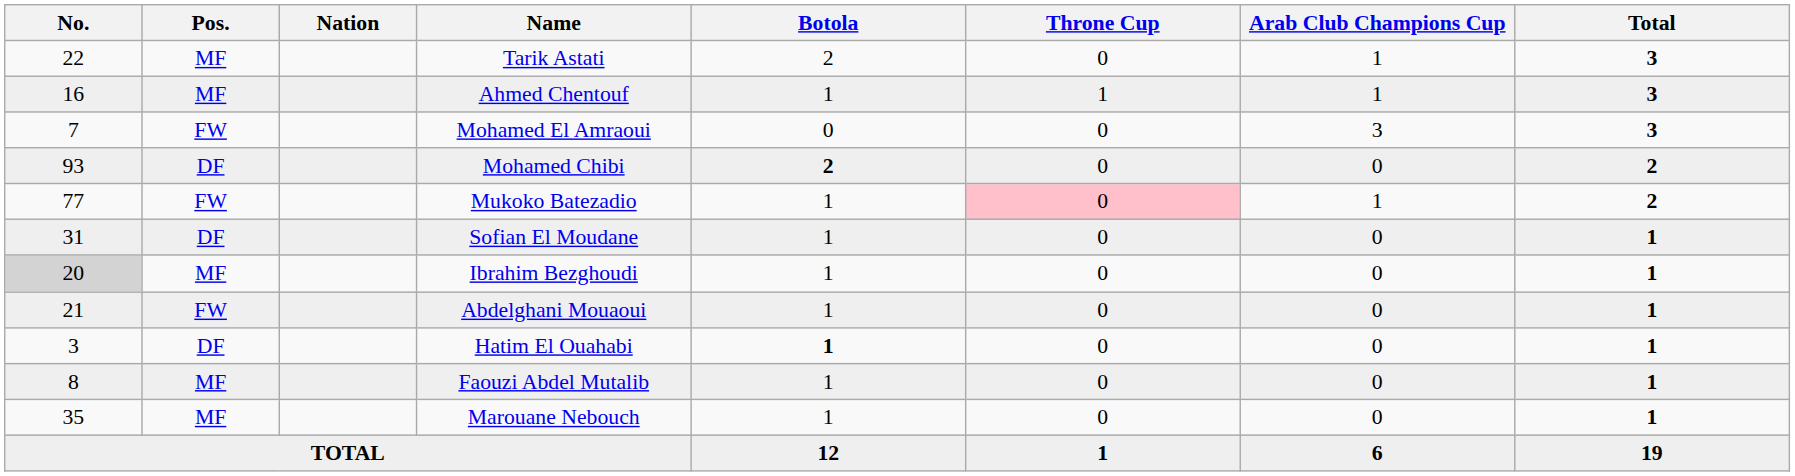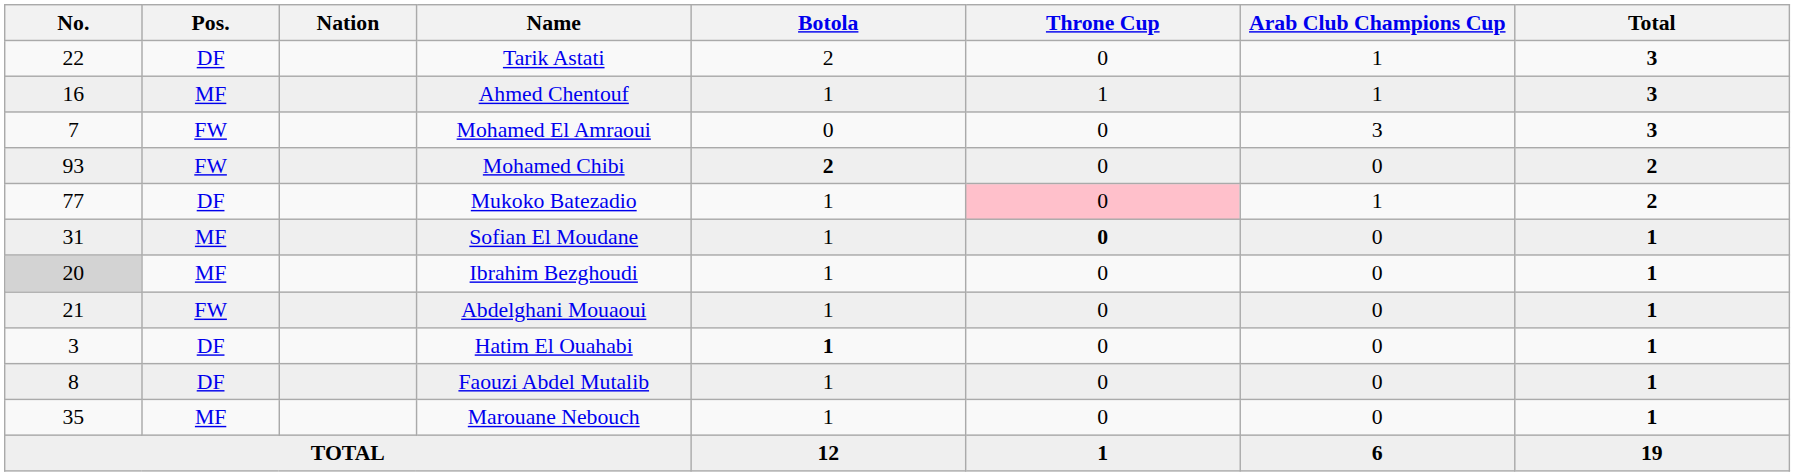Tarik Astati | Pos.: MF -> DF
Mohamed Chibi | Pos.: DF -> FW
Mukoko Batezadio | Pos.: FW -> DF
Sofian El Moudane | Pos.: DF -> MF
Sofian El Moudane | Throne Cup: normal -> bold
Faouzi Abdel Mutalib | Pos.: MF -> DF
